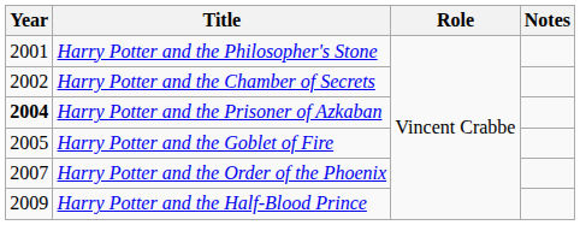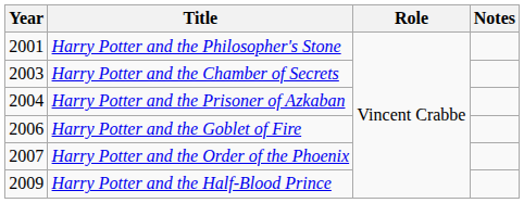Harry Potter and the Chamber of Secrets | Year: 2002 -> 2003
Harry Potter and the Prisoner of Azkaban | Year: bold -> normal
Harry Potter and the Goblet of Fire | Year: 2005 -> 2006
